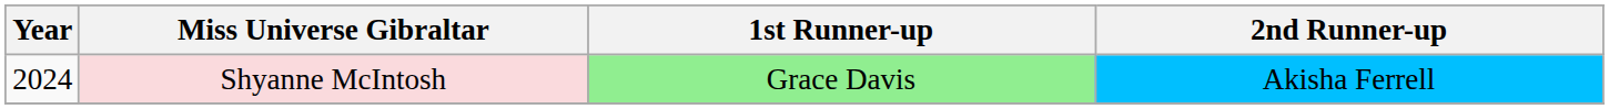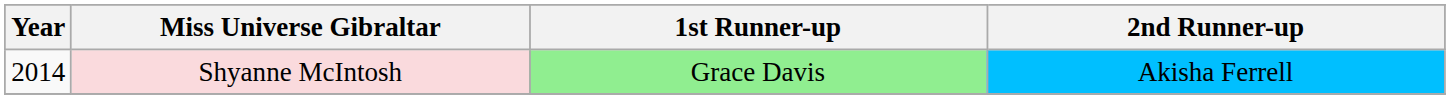Shyanne McIntosh | Year: 2024 -> 2014
